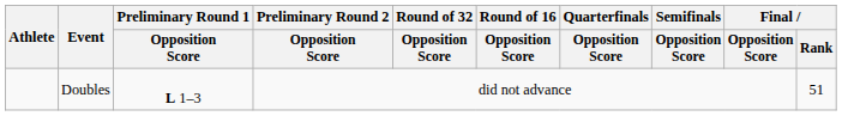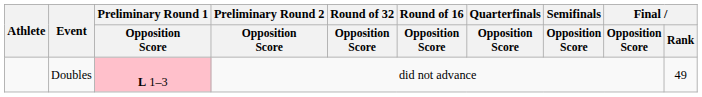Doubles | Preliminary Round 1 / Opposition Score: no background -> pink background
Doubles | Final / Rank: 51 -> 49
